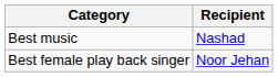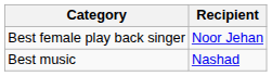rows swapped: Best music <-> Best female play back singer
